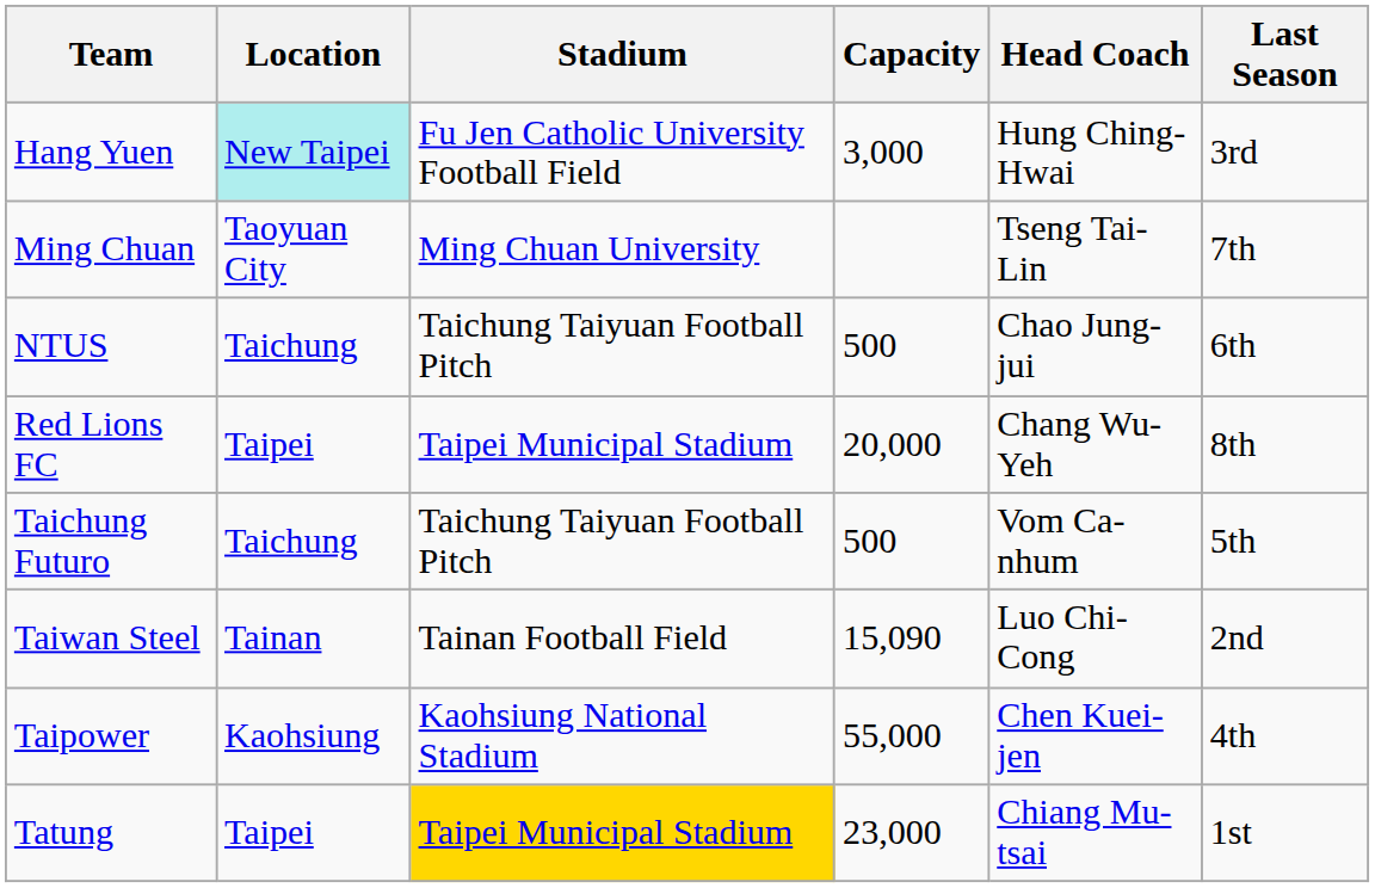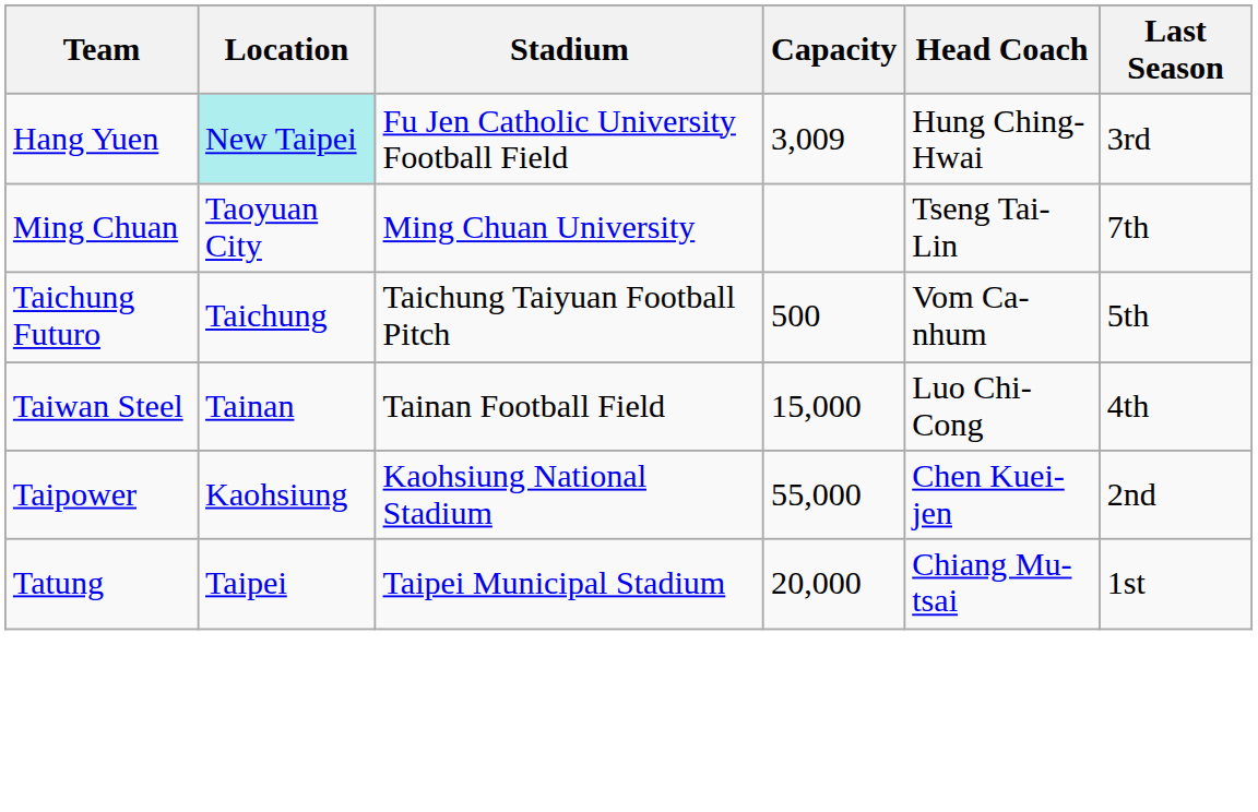Hang Yuen | Capacity: 3,000 -> 3,009
- row: NTUS | Taichung | Taichung Taiyuan Football Pitch | 500 | Chao Jung-jui | 6th
- row: Red Lions FC | Taipei | Taipei Municipal Stadium | 20,000 | Chang Wu-Yeh | 8th
Taiwan Steel | Capacity: 15,090 -> 15,000
Taiwan Steel | Last Season: 2nd -> 4th
Taipower | Last Season: 4th -> 2nd
Tatung | Stadium: gold background -> no background
Tatung | Capacity: 23,000 -> 20,000
